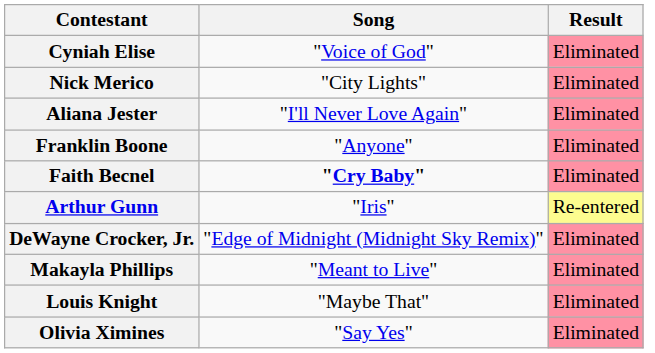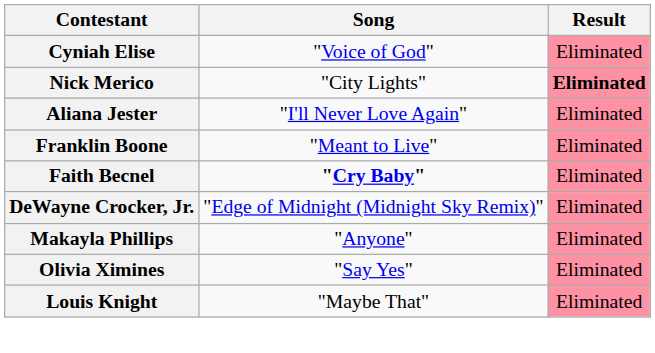Nick Merico | Result: normal -> bold
Franklin Boone | Song: "Anyone" -> "Meant to Live"
- row: Arthur Gunn | "Iris" | Re-entered
Makayla Phillips | Song: "Meant to Live" -> "Anyone"
rows swapped: Olivia Ximines <-> Louis Knight
